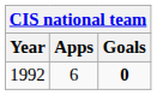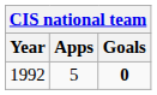1992 | Apps: 6 -> 5
